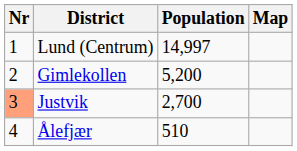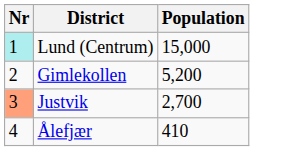- column: Map
Lund (Centrum) | Nr: no background -> paleturquoise background
Lund (Centrum) | Population: 14,997 -> 15,000
Ålefjær | Population: 510 -> 410
